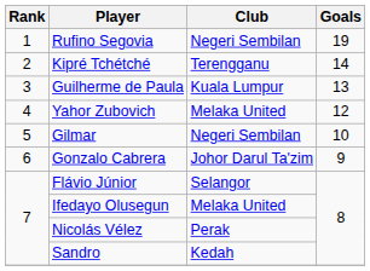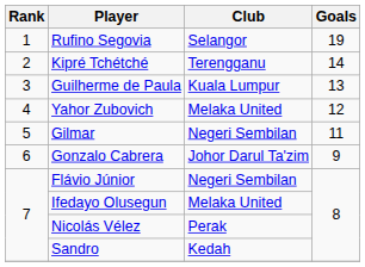Rufino Segovia | Club: Negeri Sembilan -> Selangor
Gilmar | Goals: 10 -> 11
Flávio Júnior | Club: Selangor -> Negeri Sembilan
